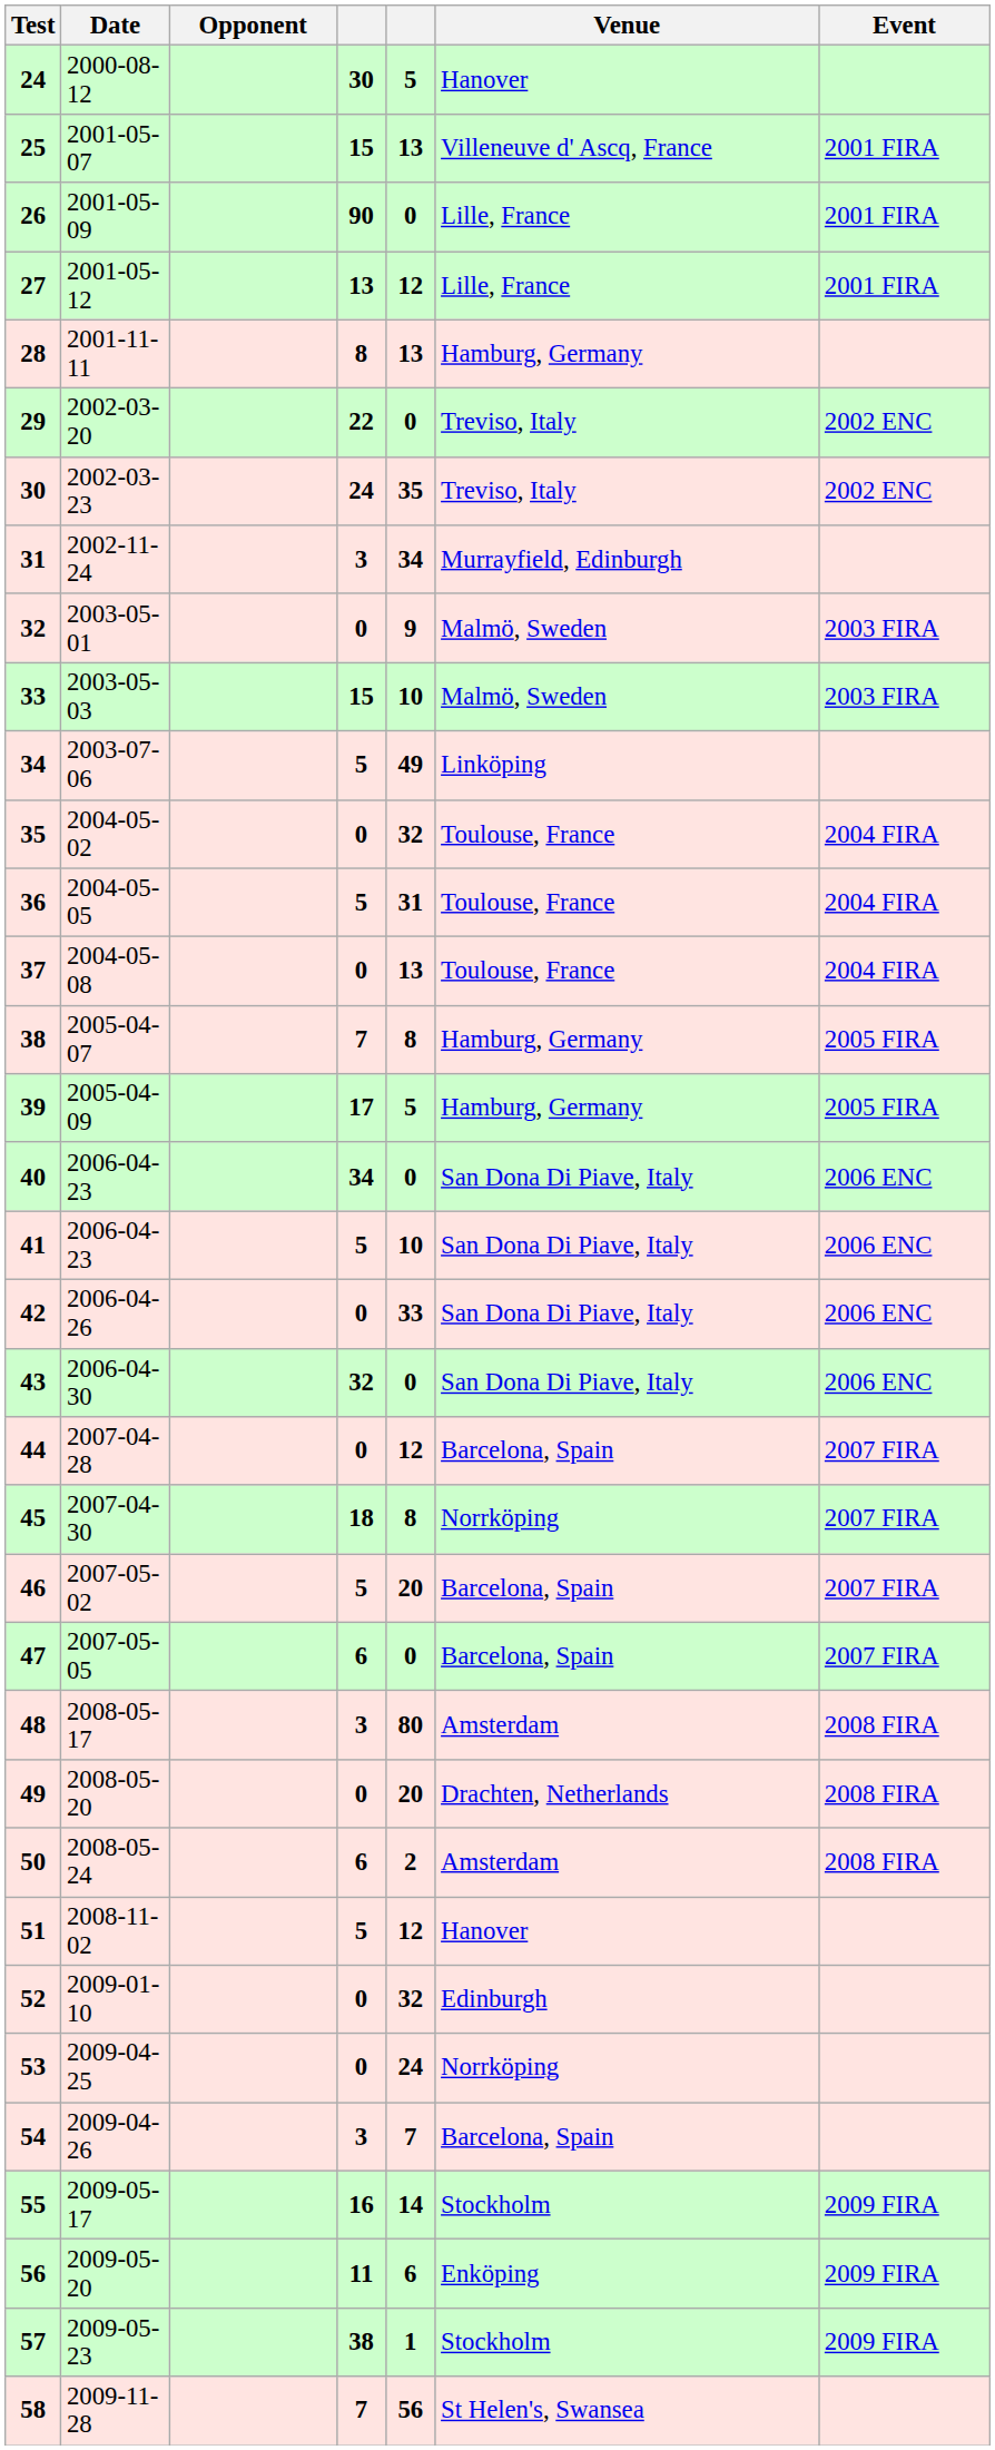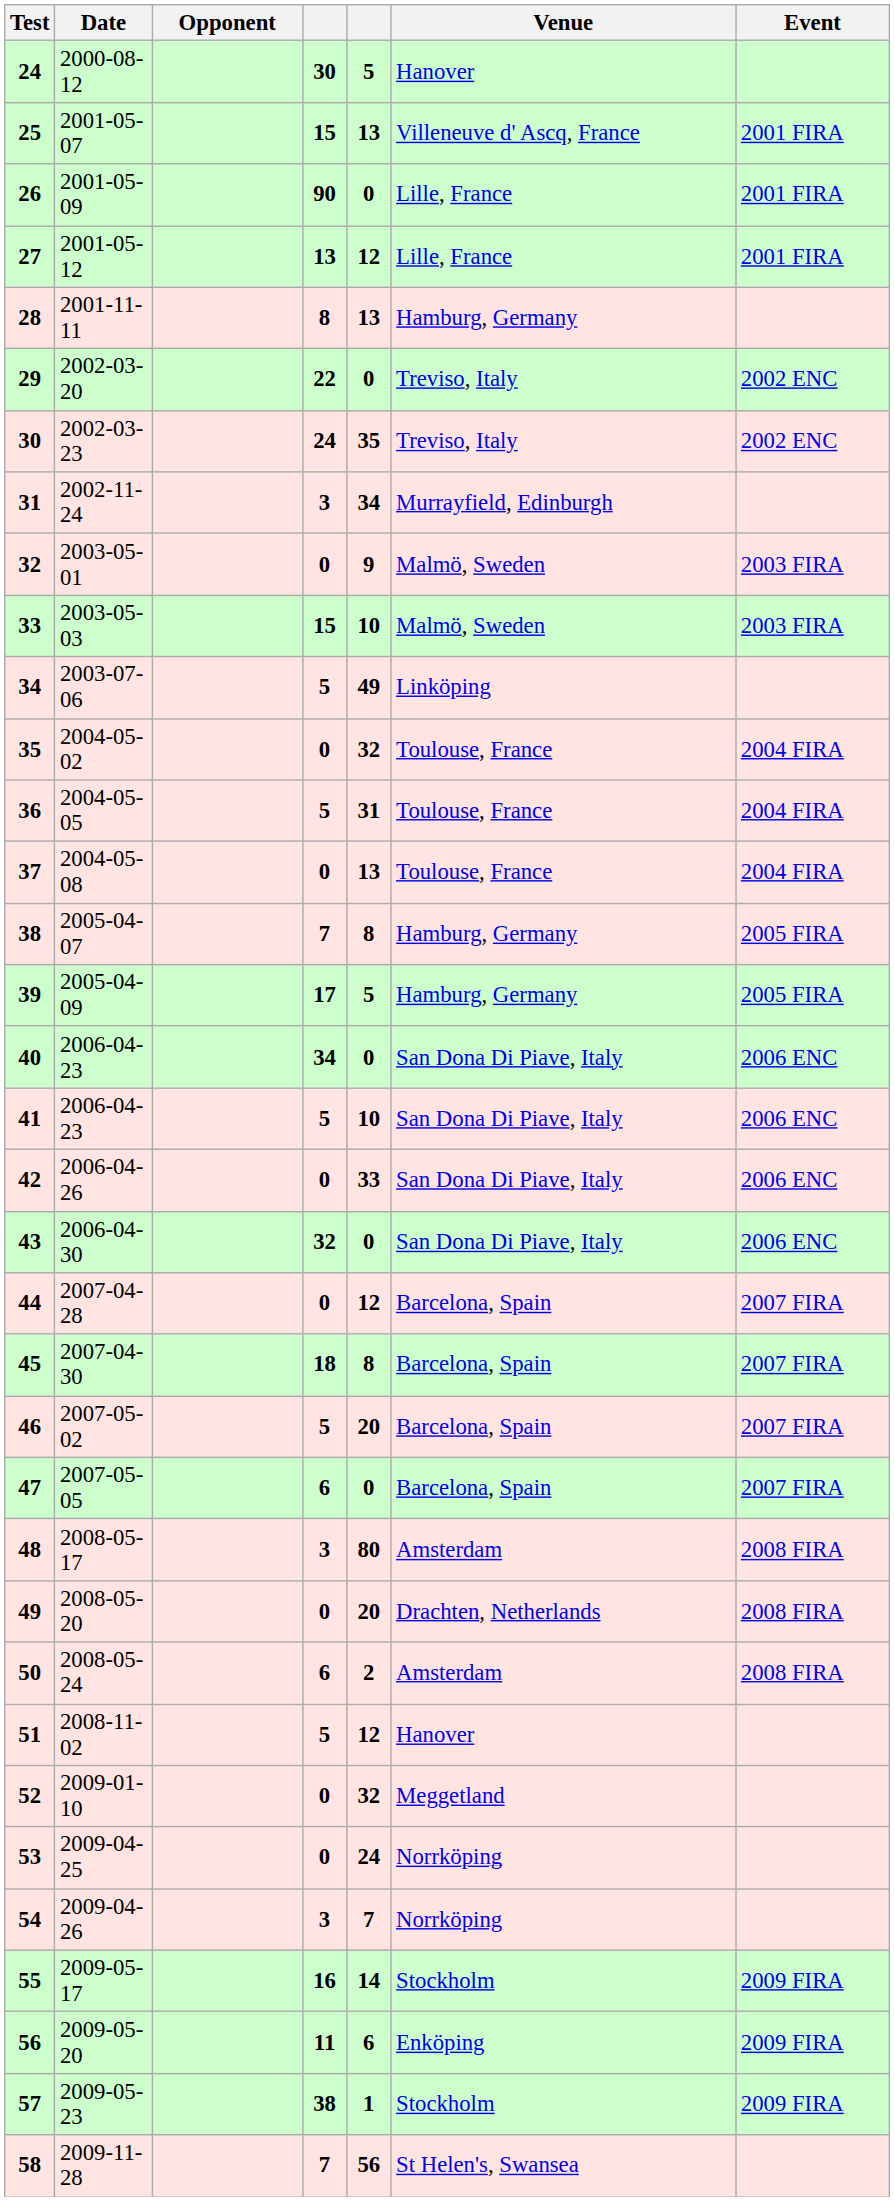45 | Venue: Norrköping -> Barcelona, Spain
52 | Venue: Edinburgh -> Meggetland
54 | Venue: Barcelona, Spain -> Norrköping
